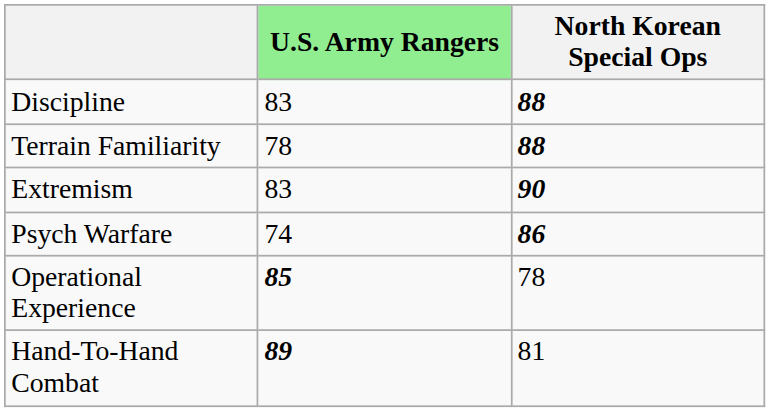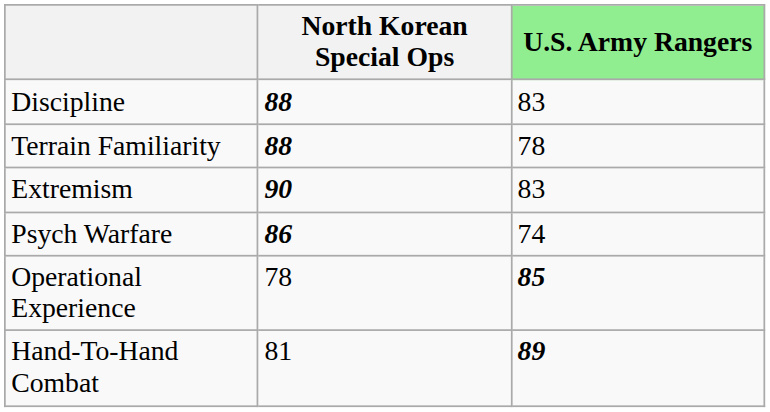columns swapped: U.S. Army Rangers <-> North Korean Special Ops
